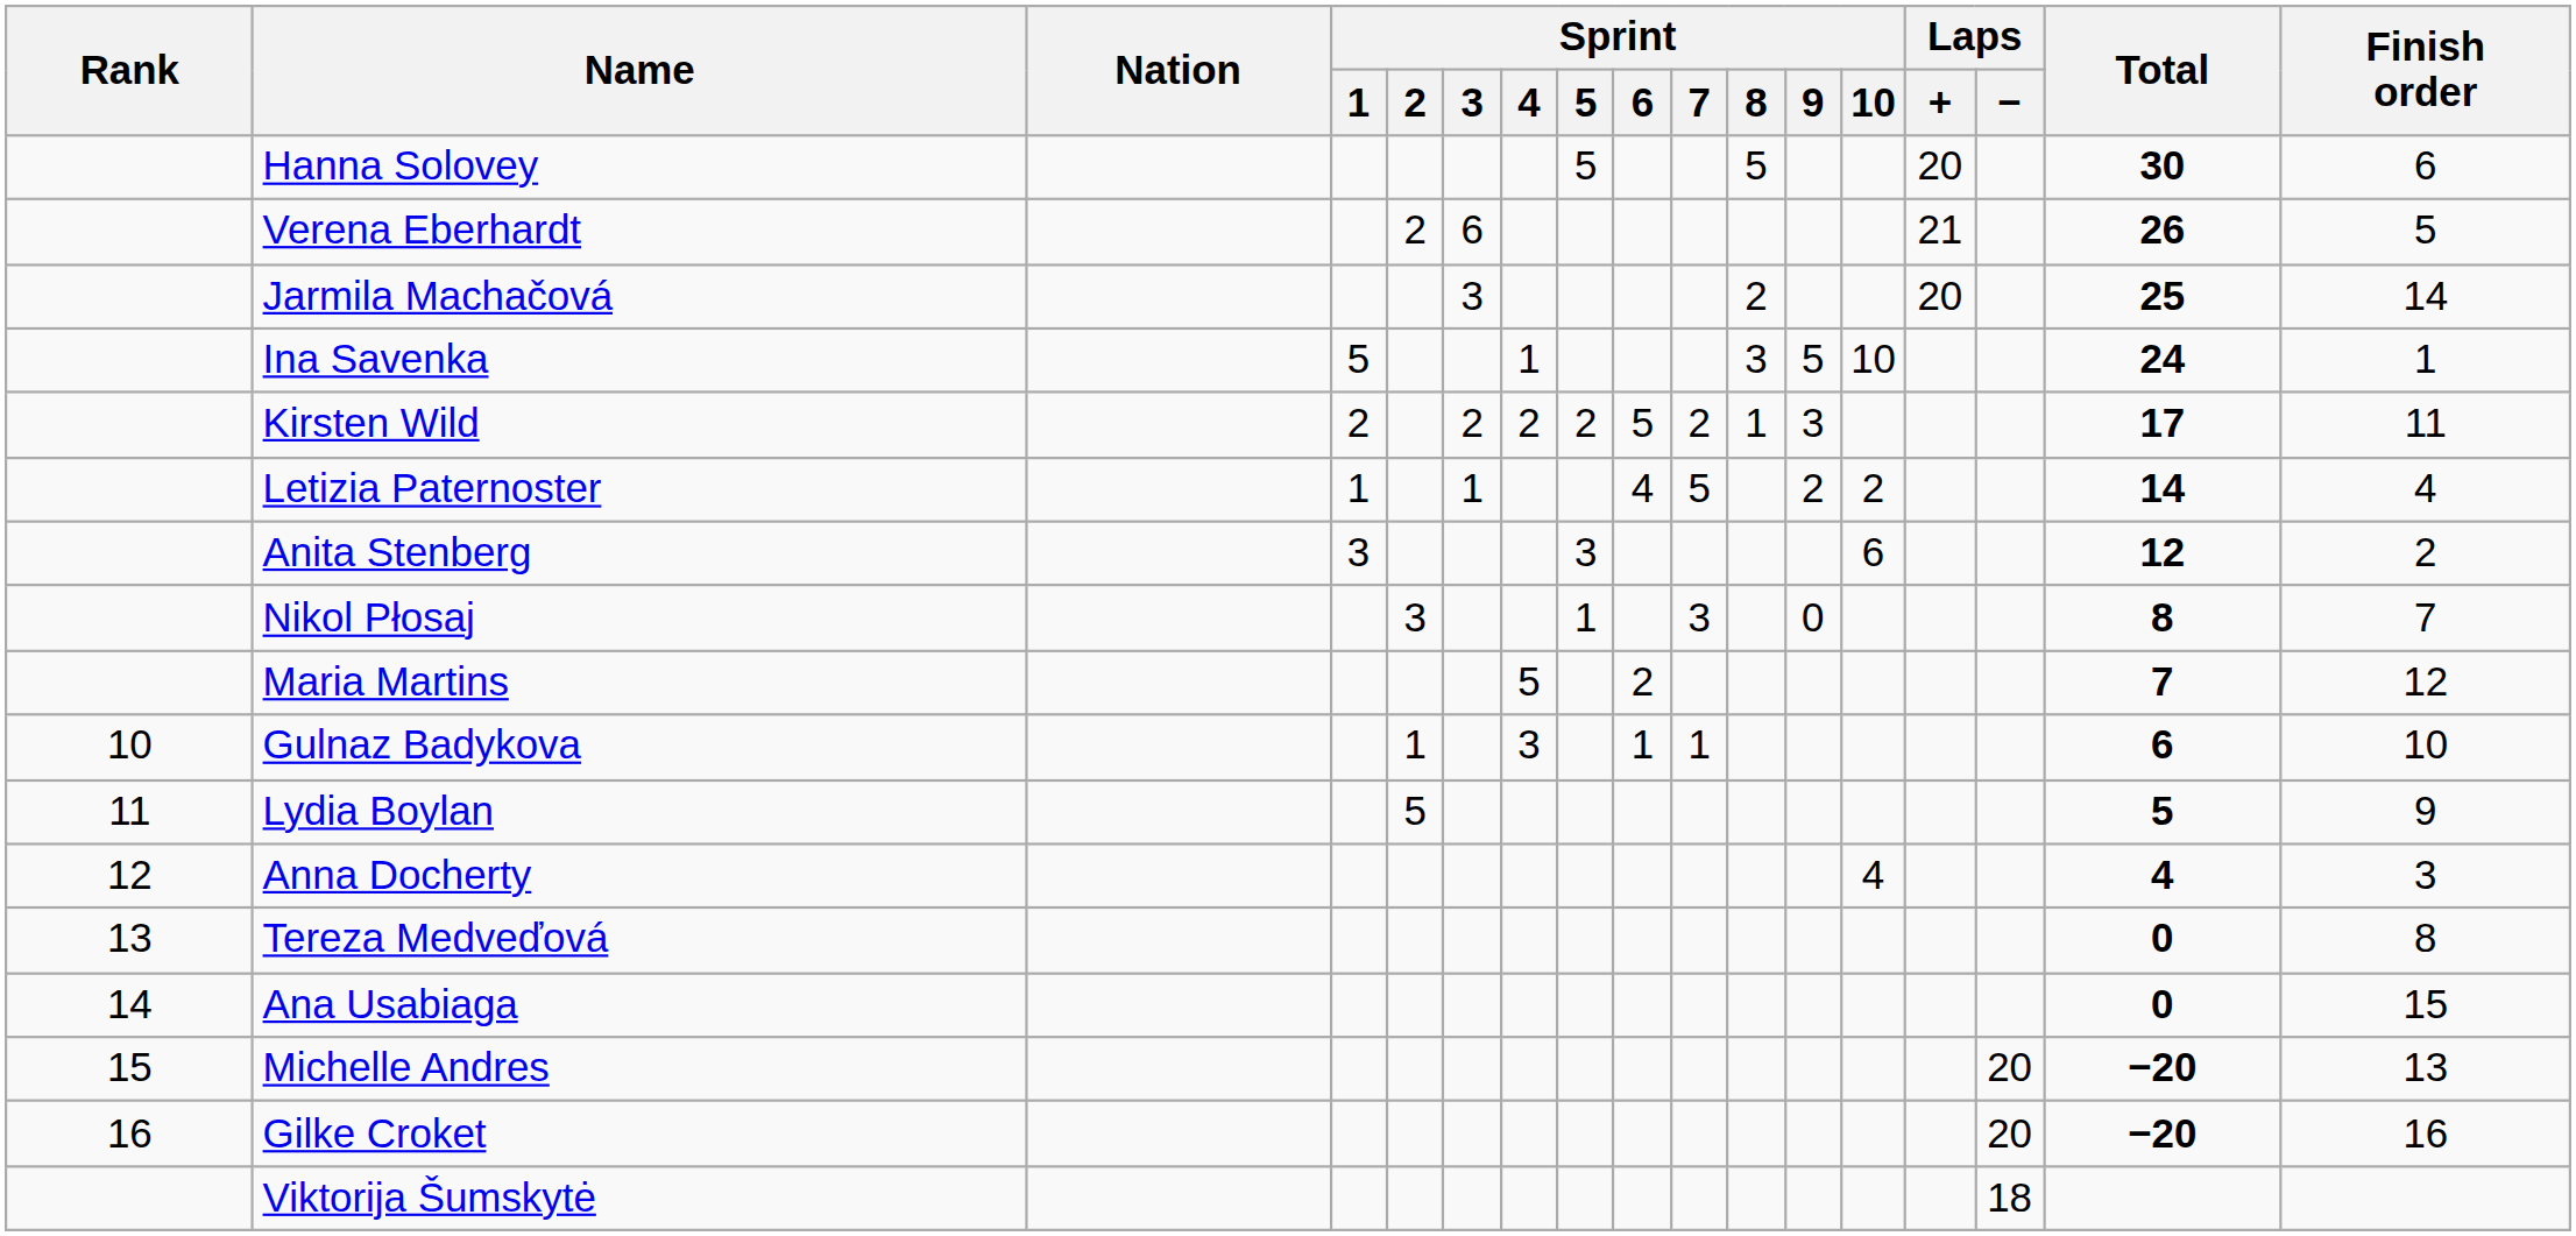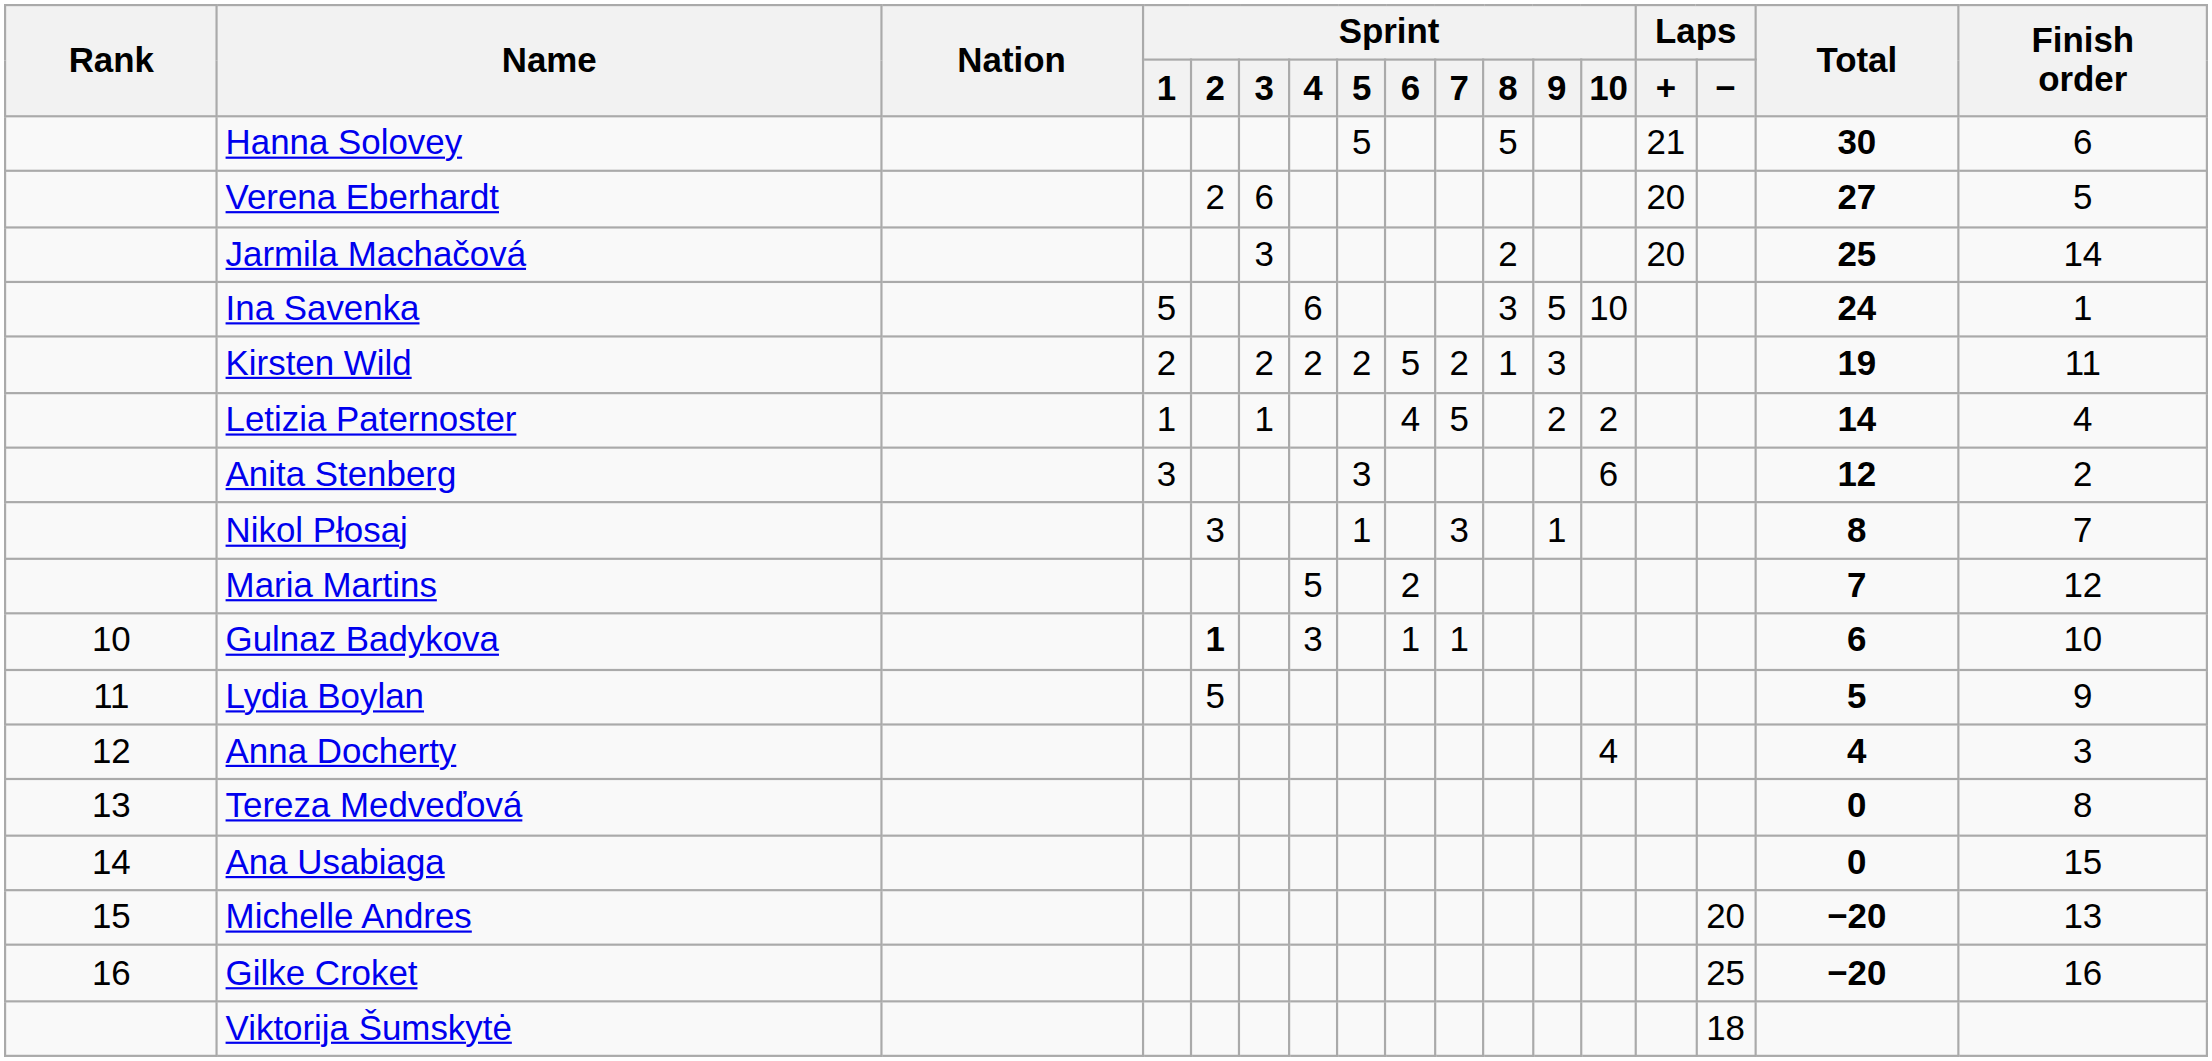Hanna Solovey | Laps / +: 20 -> 21
Verena Eberhardt | Laps / +: 21 -> 20
Verena Eberhardt | Total: 26 -> 27
Ina Savenka | Sprint / 4: 1 -> 6
Kirsten Wild | Total: 17 -> 19
Nikol Płosaj | Sprint / 9: 0 -> 1
Gulnaz Badykova | Sprint / 2: normal -> bold
Gilke Croket | Laps / −: 20 -> 25
